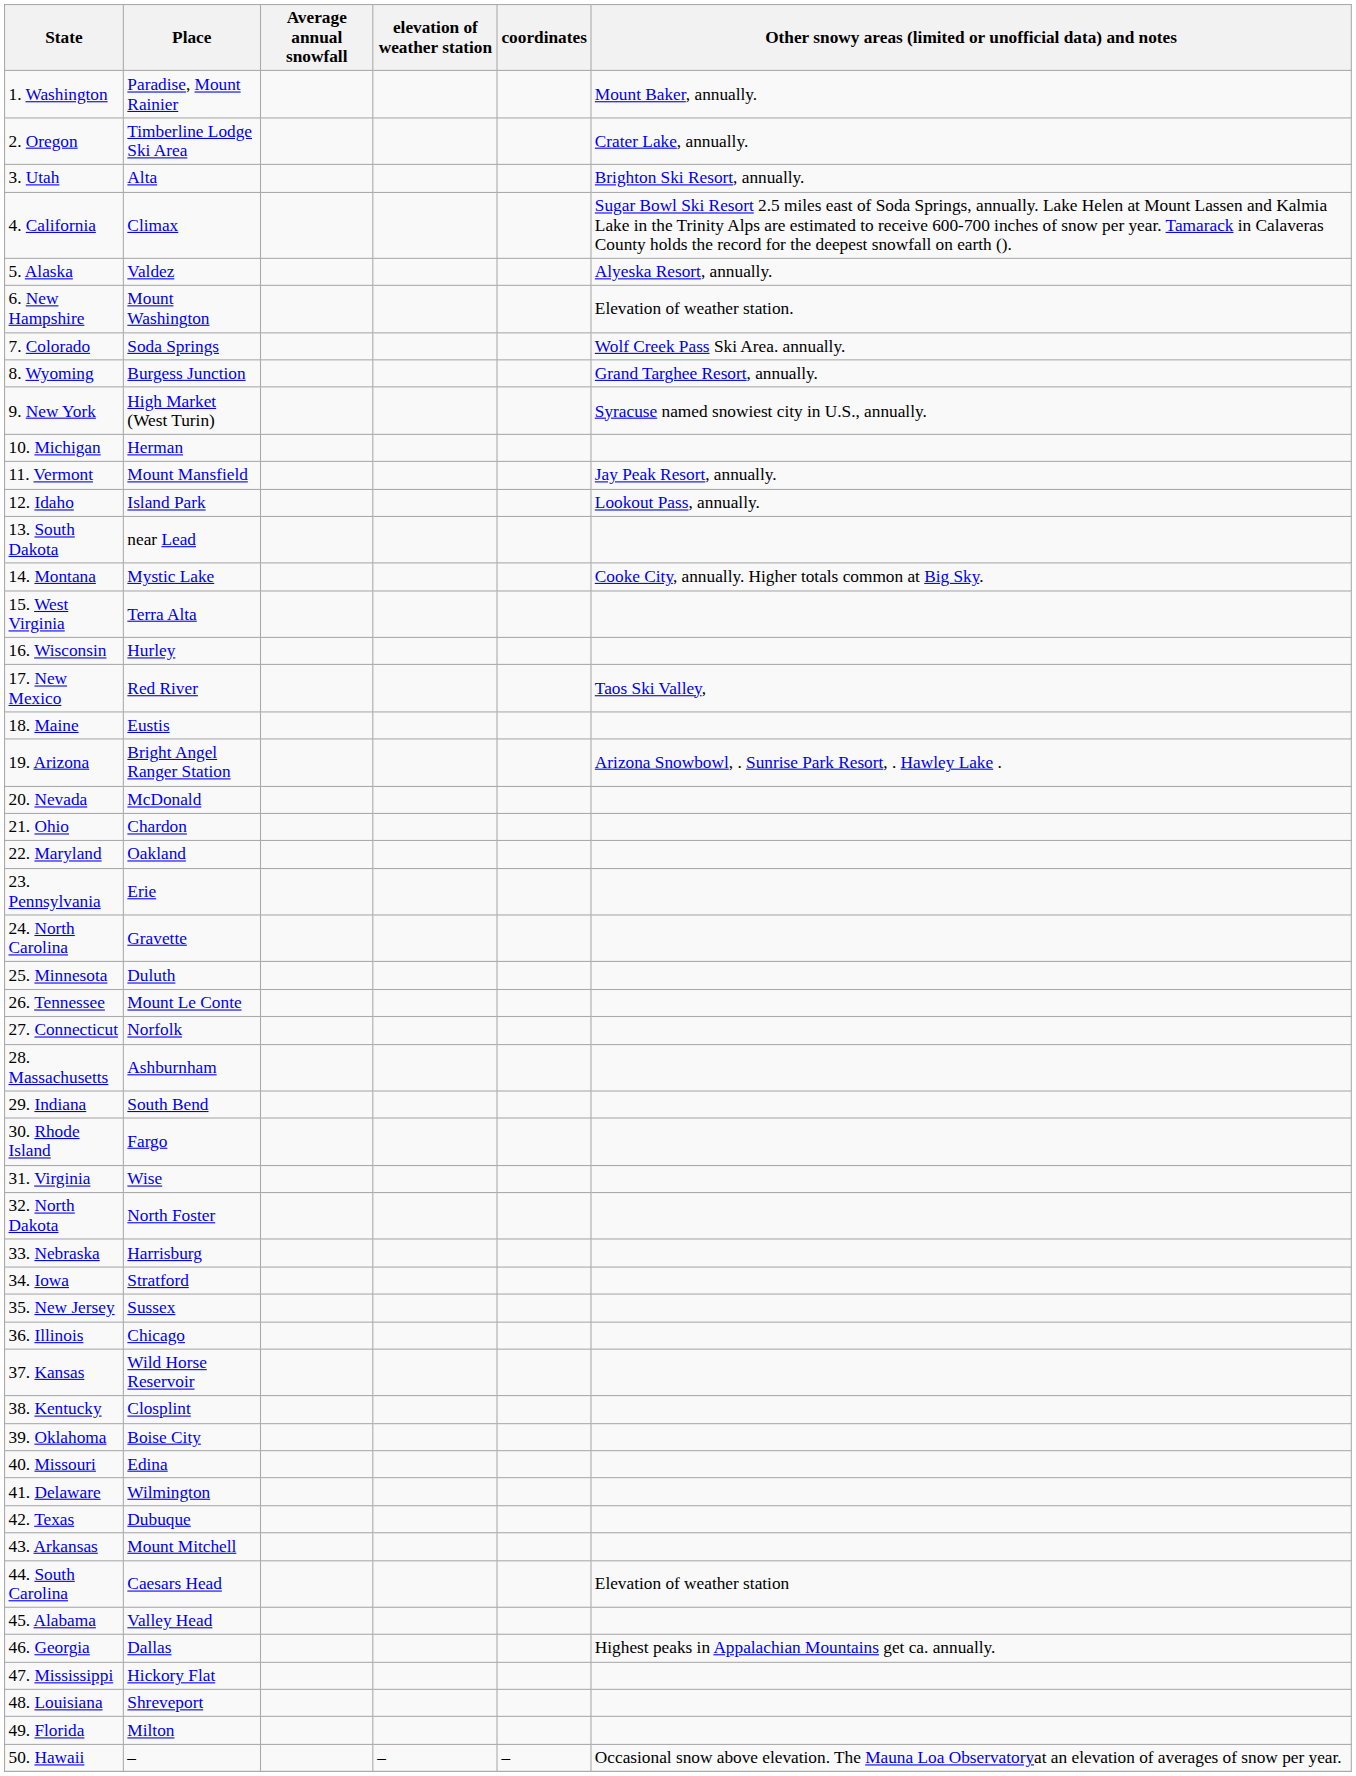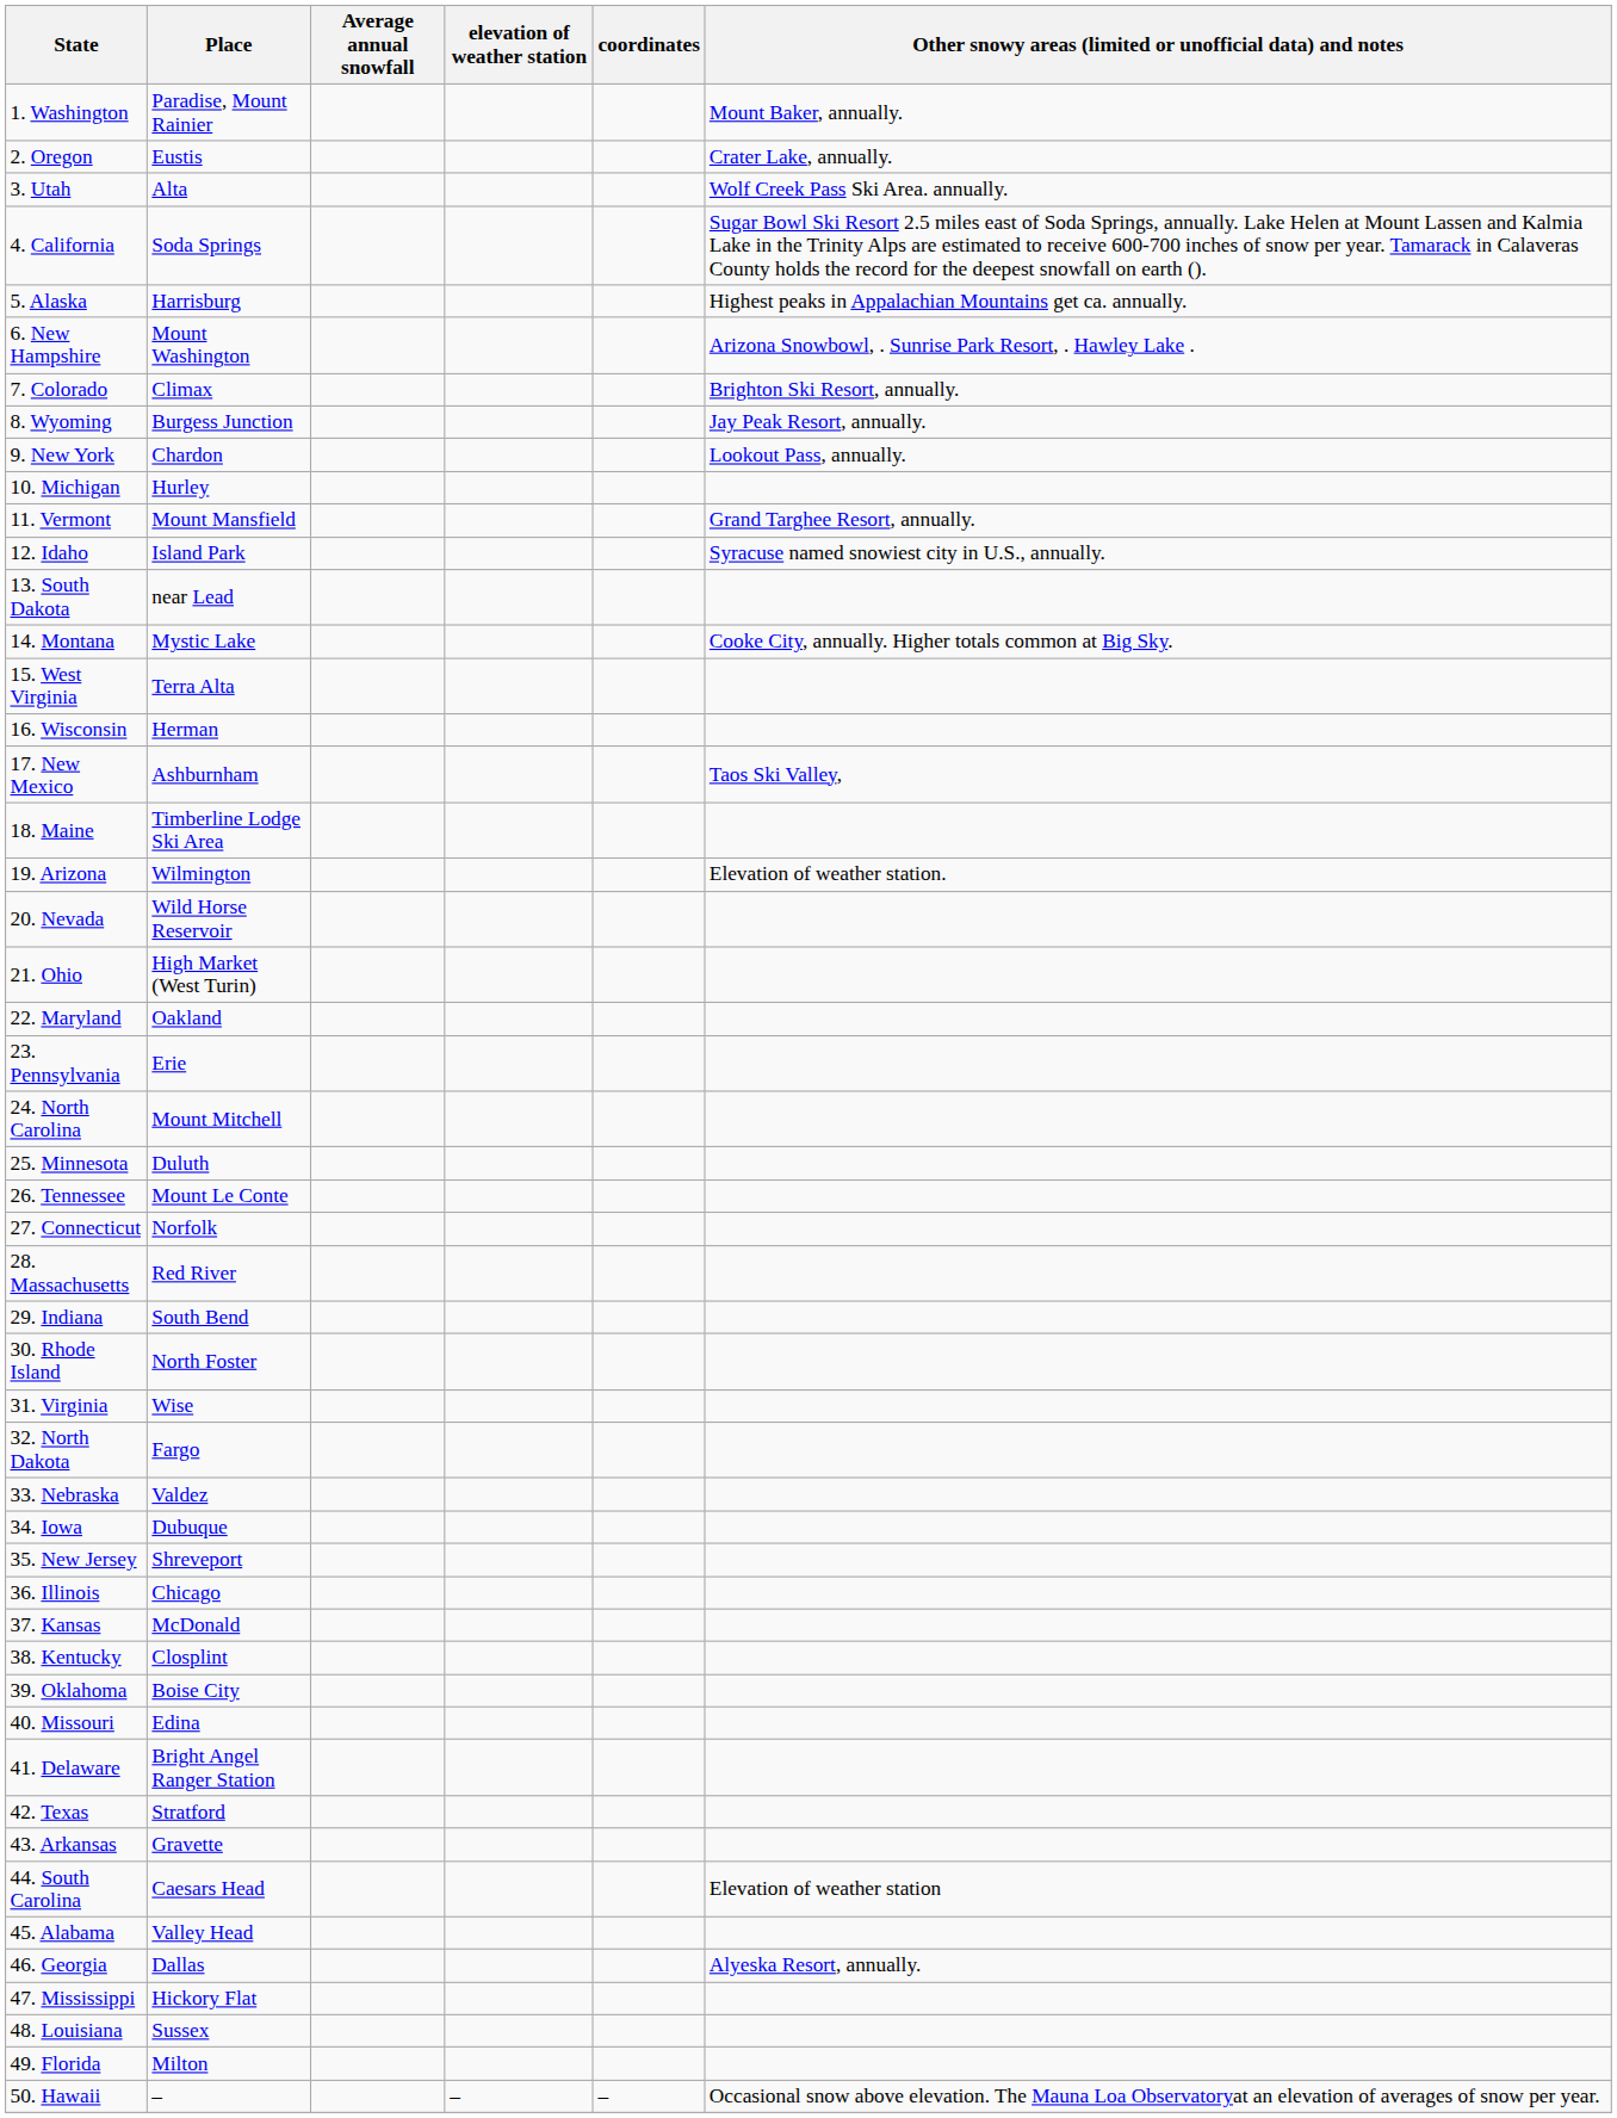2. Oregon | Place: Timberline Lodge Ski Area -> Eustis
3. Utah | Other snowy areas (limited or unofficial data) and notes: Brighton Ski Resort, annually. -> Wolf Creek Pass Ski Area. annually.
4. California | Place: Climax -> Soda Springs
5. Alaska | Place: Valdez -> Harrisburg
5. Alaska | Other snowy areas (limited or unofficial data) and notes: Alyeska Resort, annually. -> Highest peaks in Appalachian Mountains get ca. annually.
6. New Hampshire | Other snowy areas (limited or unofficial data) and notes: Elevation of weather station. -> Arizona Snowbowl, . Sunrise Park Resort, . Hawley Lake .
7. Colorado | Place: Soda Springs -> Climax
7. Colorado | Other snowy areas (limited or unofficial data) and notes: Wolf Creek Pass Ski Area. annually. -> Brighton Ski Resort, annually.
8. Wyoming | Other snowy areas (limited or unofficial data) and notes: Grand Targhee Resort, annually. -> Jay Peak Resort, annually.
9. New York | Place: High Market (West Turin) -> Chardon
9. New York | Other snowy areas (limited or unofficial data) and notes: Syracuse named snowiest city in U.S., annually. -> Lookout Pass, annually.
10. Michigan | Place: Herman -> Hurley
11. Vermont | Other snowy areas (limited or unofficial data) and notes: Jay Peak Resort, annually. -> Grand Targhee Resort, annually.
12. Idaho | Other snowy areas (limited or unofficial data) and notes: Lookout Pass, annually. -> Syracuse named snowiest city in U.S., annually.
16. Wisconsin | Place: Hurley -> Herman
17. New Mexico | Place: Red River -> Ashburnham
18. Maine | Place: Eustis -> Timberline Lodge Ski Area
19. Arizona | Place: Bright Angel Ranger Station -> Wilmington
19. Arizona | Other snowy areas (limited or unofficial data) and notes: Arizona Snowbowl, . Sunrise Park Resort, . Hawley Lake . -> Elevation of weather station.
20. Nevada | Place: McDonald -> Wild Horse Reservoir
21. Ohio | Place: Chardon -> High Market (West Turin)
24. North Carolina | Place: Gravette -> Mount Mitchell
28. Massachusetts | Place: Ashburnham -> Red River
30. Rhode Island | Place: Fargo -> North Foster
32. North Dakota | Place: North Foster -> Fargo
33. Nebraska | Place: Harrisburg -> Valdez
34. Iowa | Place: Stratford -> Dubuque
35. New Jersey | Place: Sussex -> Shreveport
37. Kansas | Place: Wild Horse Reservoir -> McDonald
41. Delaware | Place: Wilmington -> Bright Angel Ranger Station
42. Texas | Place: Dubuque -> Stratford
43. Arkansas | Place: Mount Mitchell -> Gravette
46. Georgia | Other snowy areas (limited or unofficial data) and notes: Highest peaks in Appalachian Mountains get ca. annually. -> Alyeska Resort, annually.
48. Louisiana | Place: Shreveport -> Sussex
